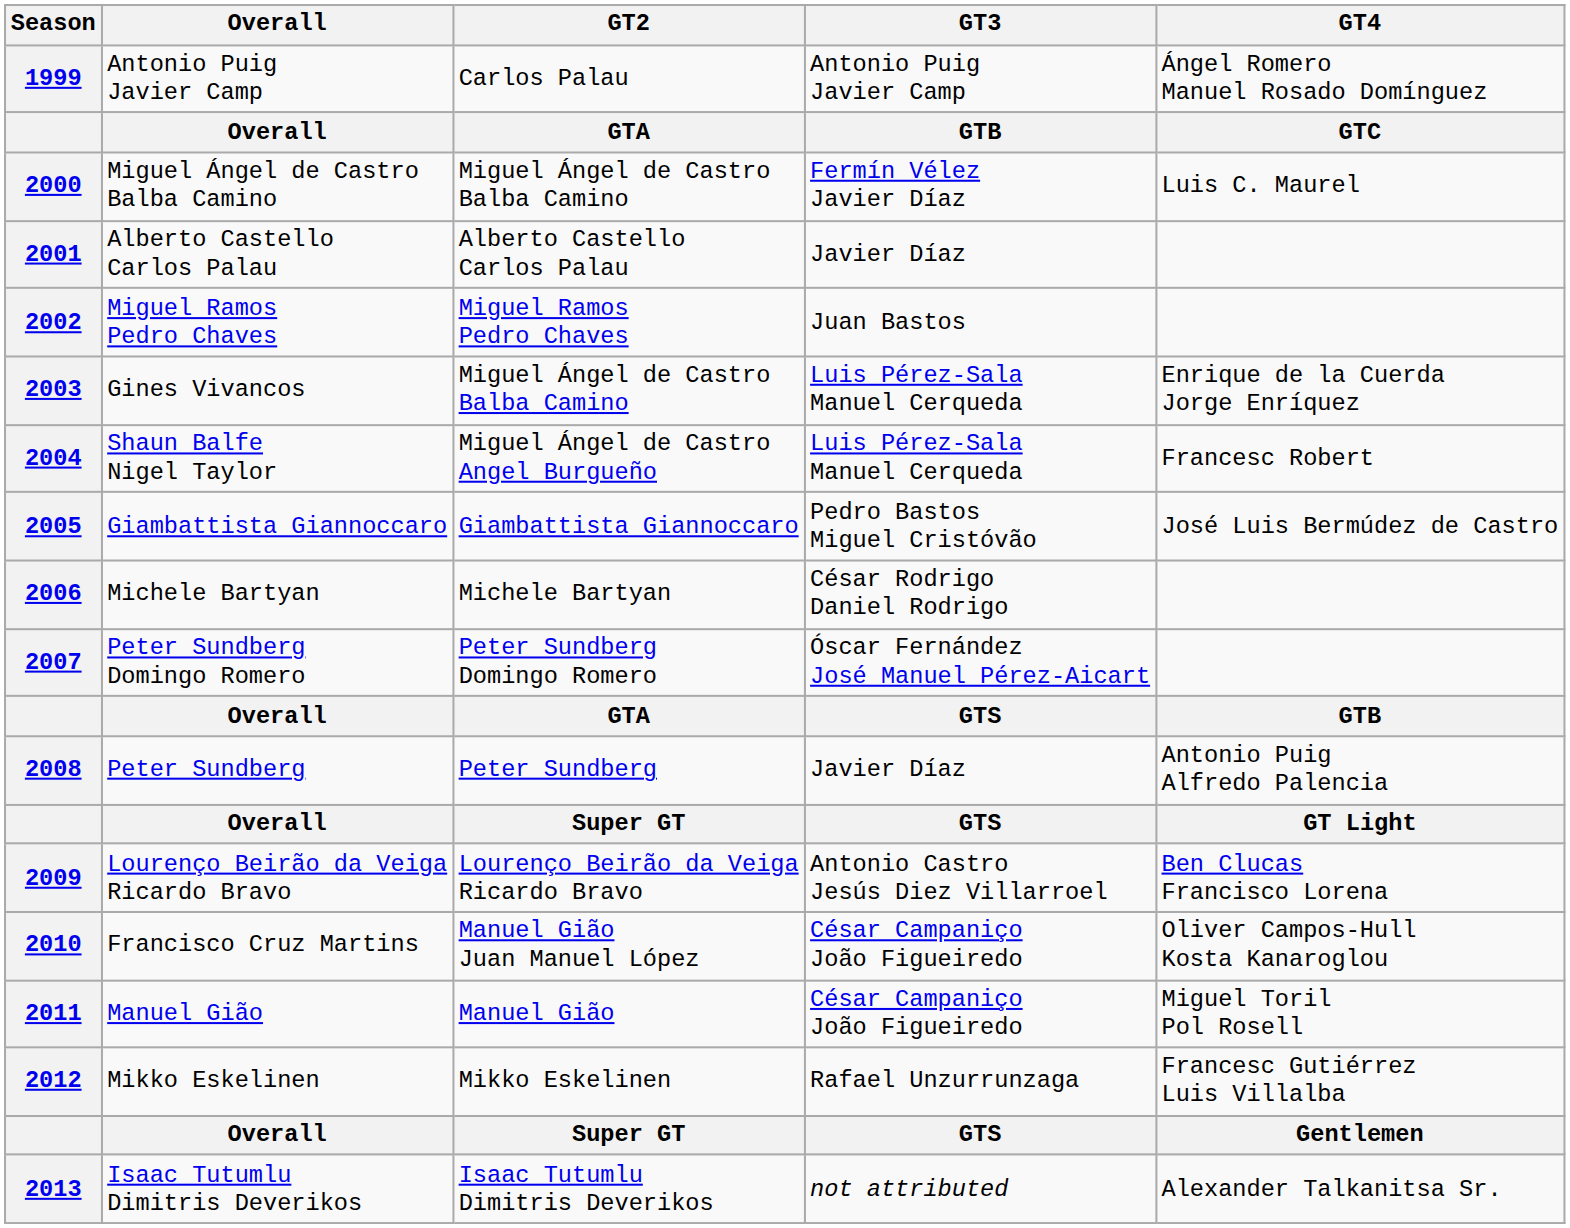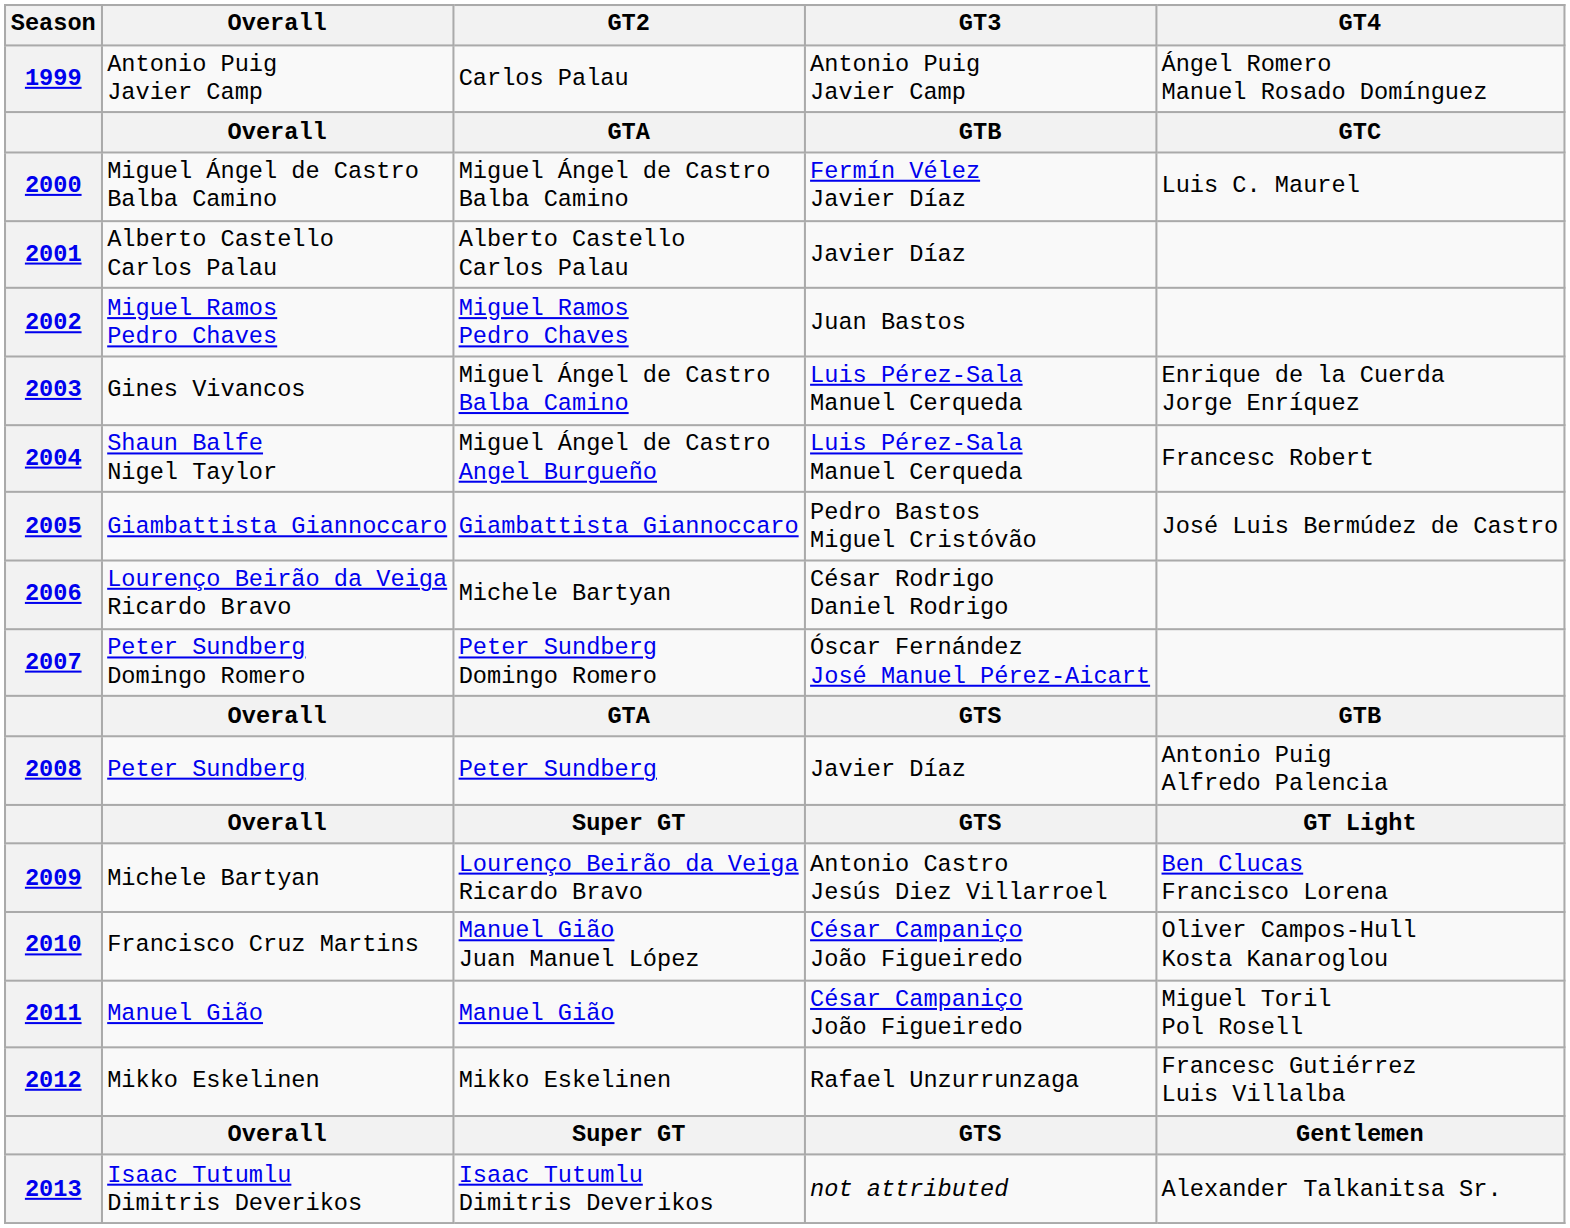2006 | Overall: Michele Bartyan -> Lourenço Beirão da Veiga Ricardo Bravo
2009 | Overall: Lourenço Beirão da Veiga Ricardo Bravo -> Michele Bartyan
